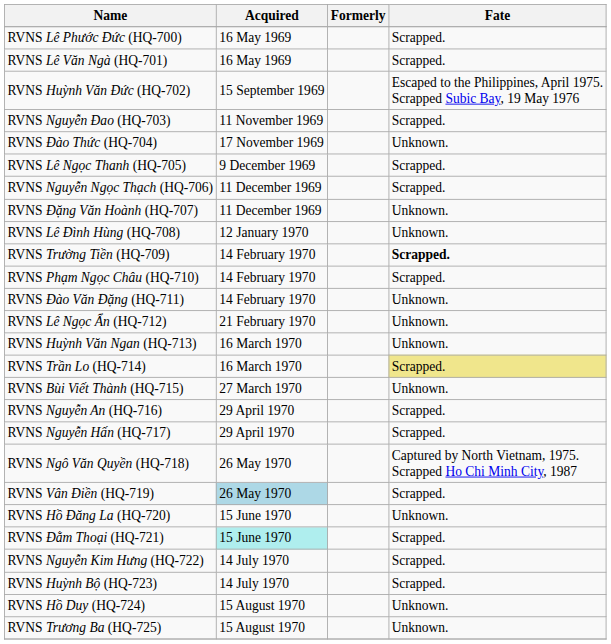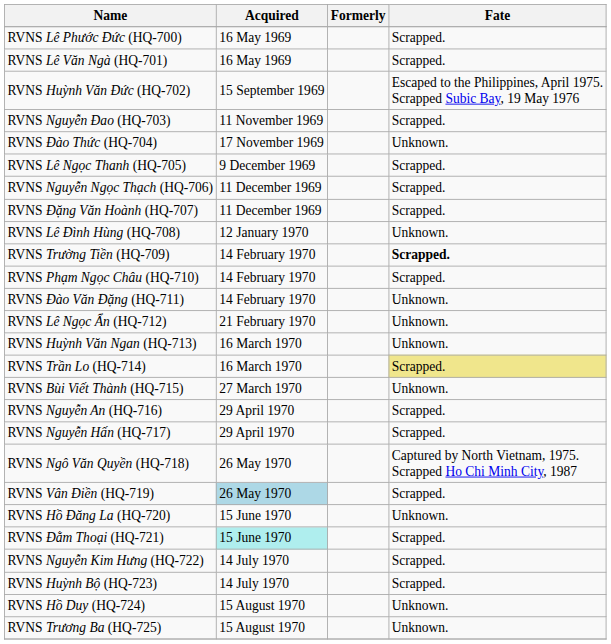RVNS Đặng Văn Hoành (HQ-707) | Fate: Unknown. -> Scrapped.
